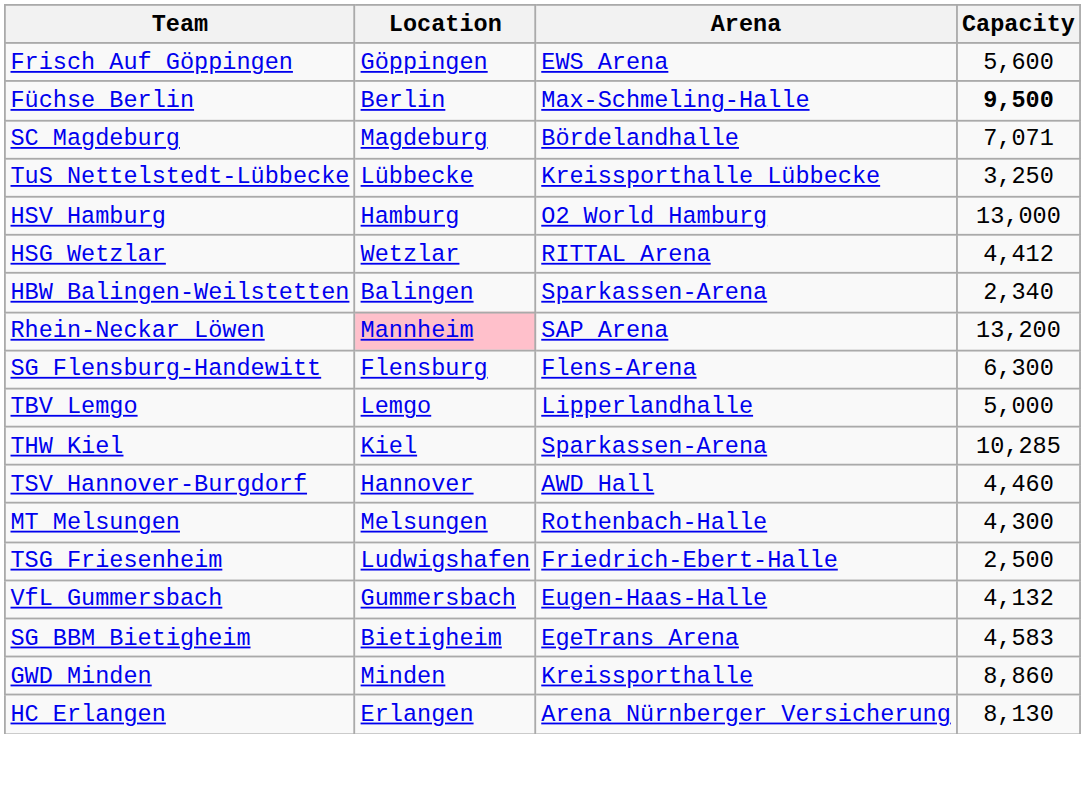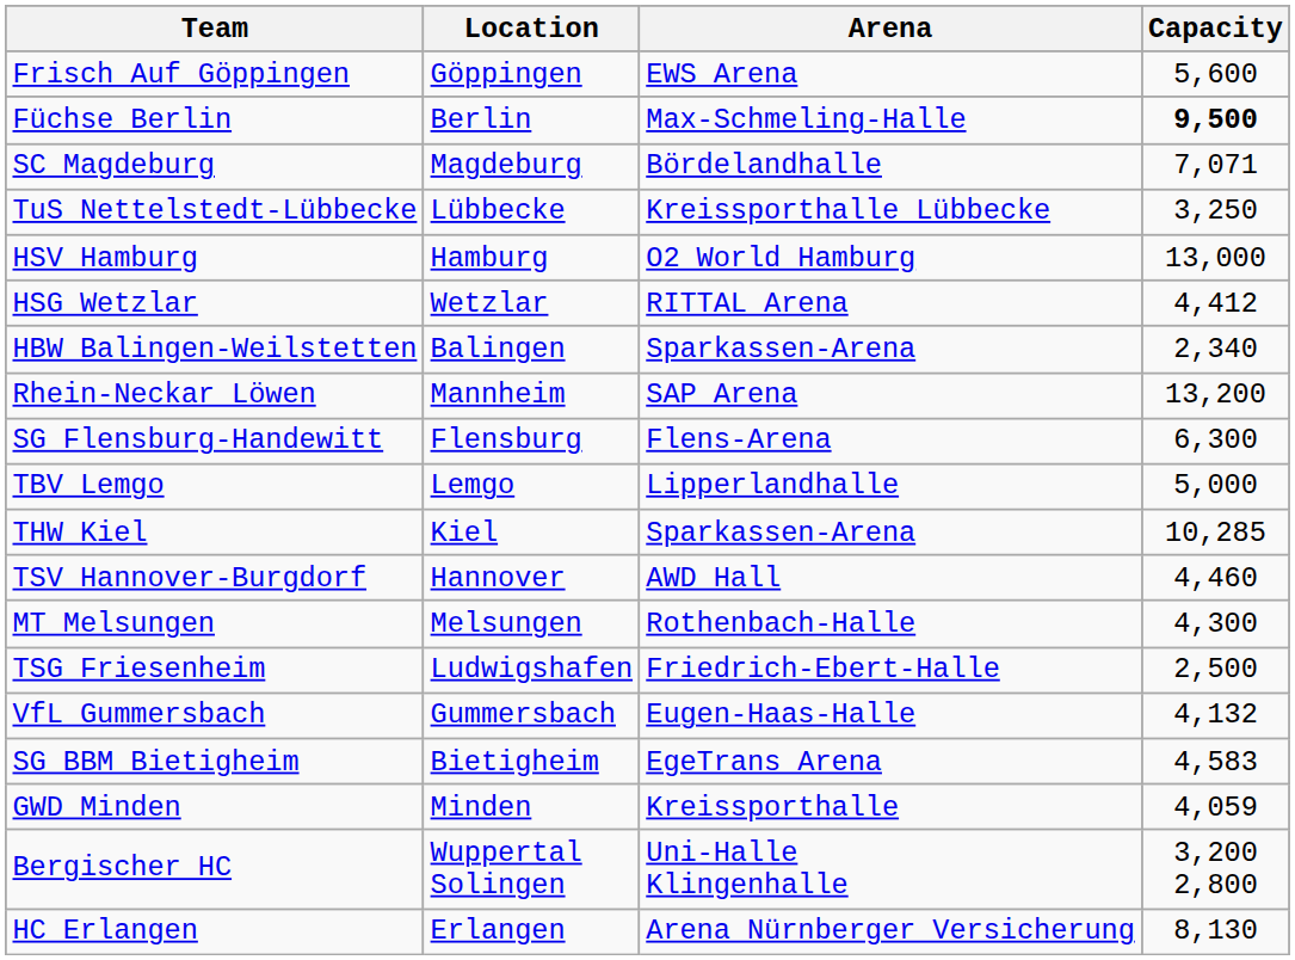Rhein-Neckar Löwen | Location: pink background -> no background
GWD Minden | Capacity: 8,860 -> 4,059
+ row: Bergischer HC | Wuppertal Solingen | Uni-Halle Klingenhalle | 3,200 2,800
